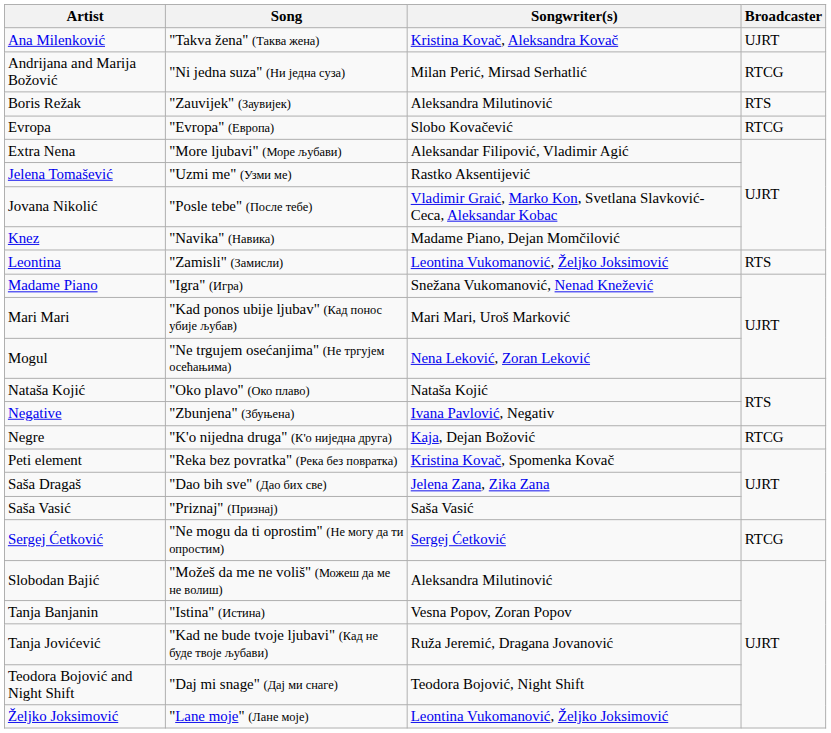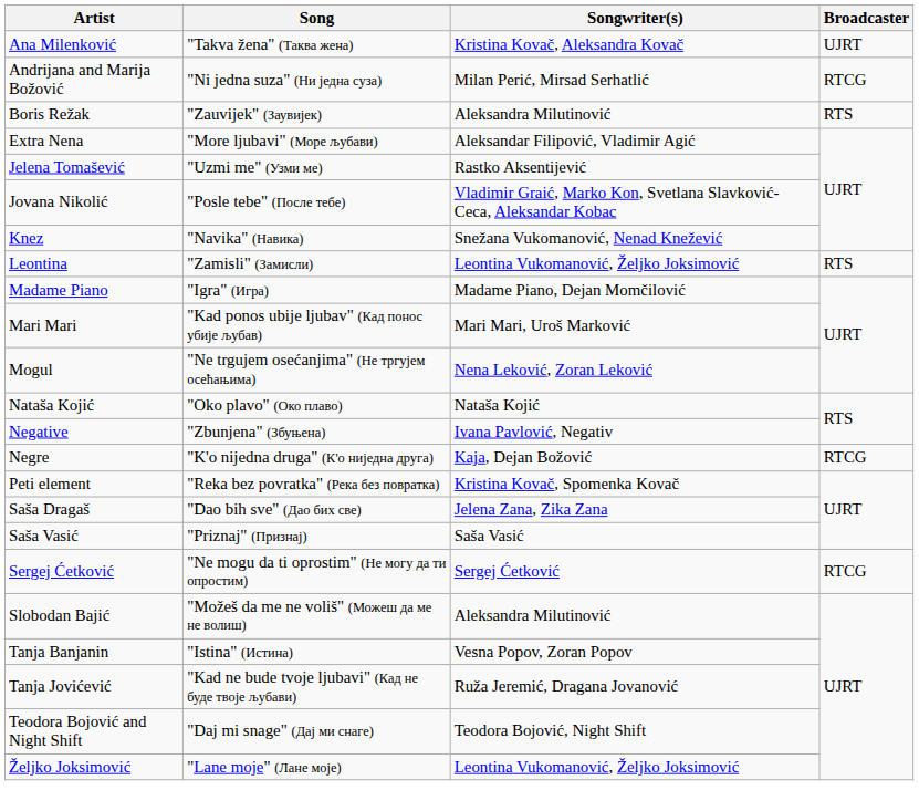- row: Evropa | "Evropa" (Европа) | Slobo Kovačević | RTCG
Knez | Songwriter(s): Madame Piano, Dejan Momčilović -> Snežana Vukomanović, Nenad Knežević
Madame Piano | Songwriter(s): Snežana Vukomanović, Nenad Knežević -> Madame Piano, Dejan Momčilović
